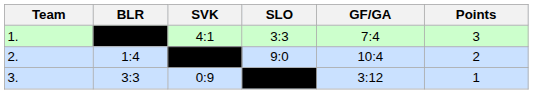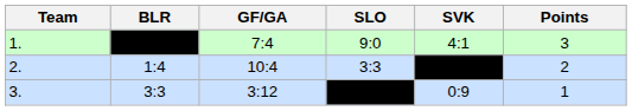columns swapped: SVK <-> GF/GA
1. | SLO: 3:3 -> 9:0
2. | SLO: 9:0 -> 3:3
